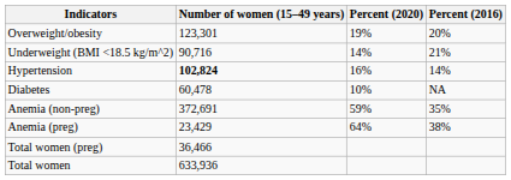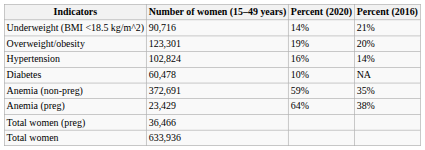rows swapped: Underweight (BMI <18.5 kg/m^2) <-> Overweight/obesity
Hypertension | Number of women (15–49 years): bold -> normal
